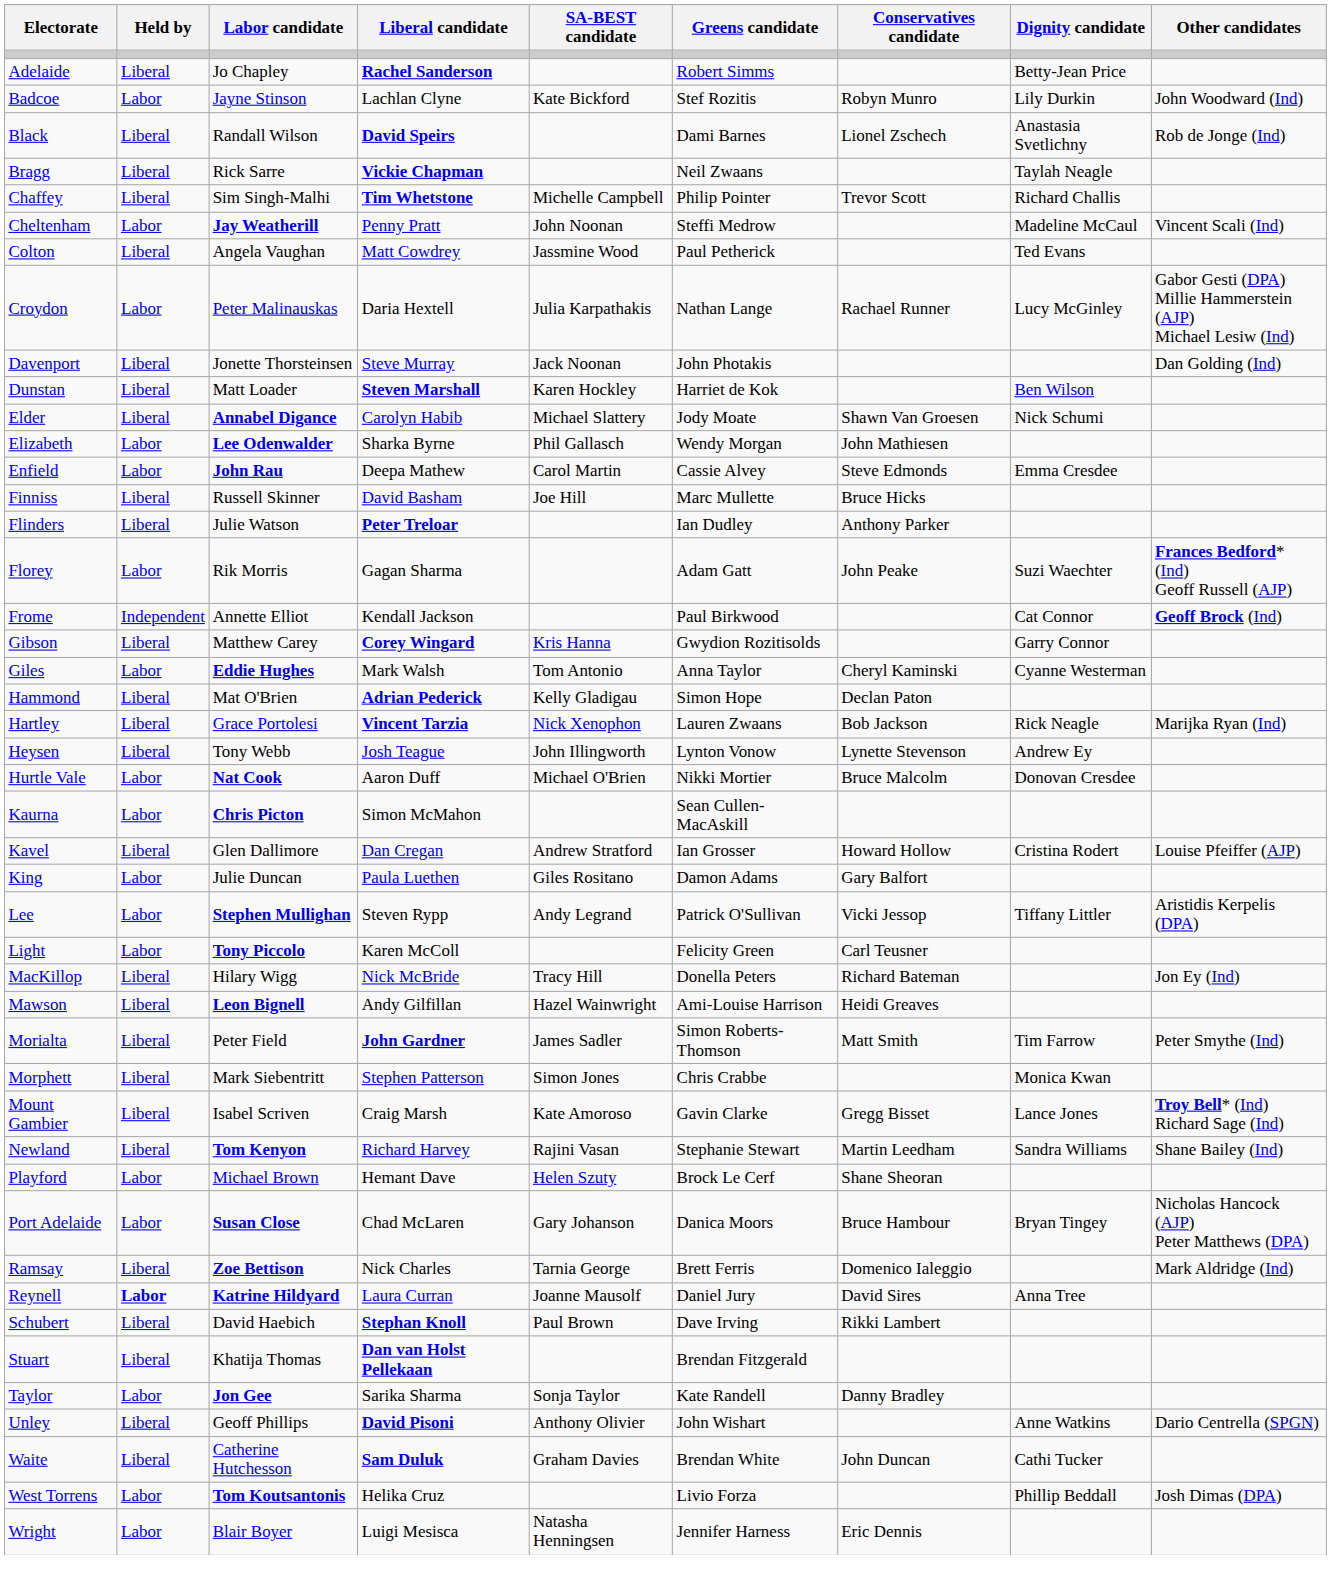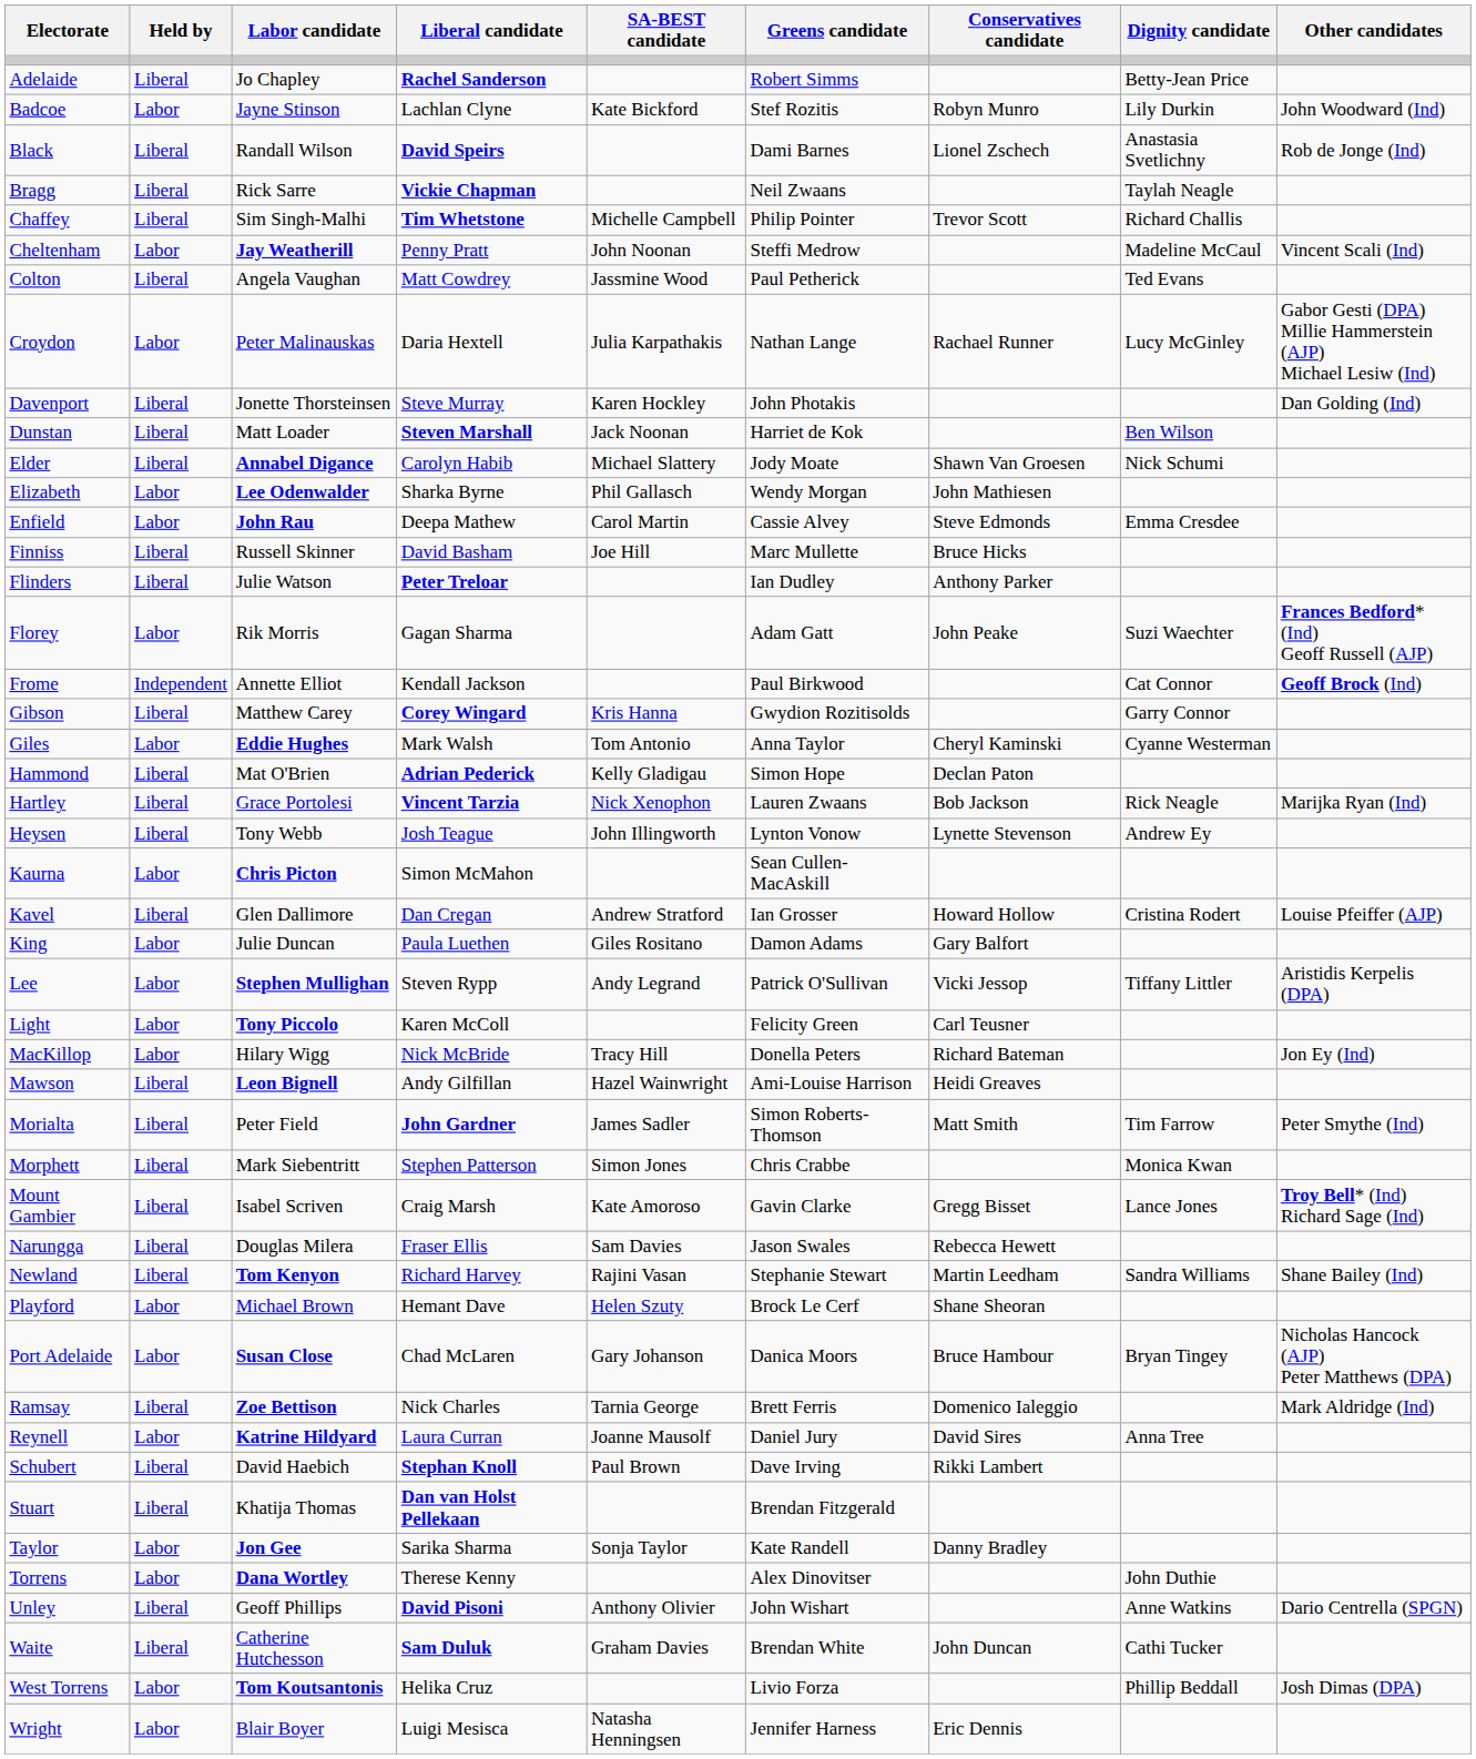Davenport | SA-BEST candidate: Jack Noonan -> Karen Hockley
Dunstan | SA-BEST candidate: Karen Hockley -> Jack Noonan
- row: Hurtle Vale | Labor | Nat Cook | Aaron Duff | Michael O'Brien | Nikki Mortier | Bruce Malcolm | Donovan Cresdee
MacKillop | Held by: Liberal -> Labor
+ row: Narungga | Liberal | Douglas Milera | Fraser Ellis | Sam Davies | Jason Swales | Rebecca Hewett
Reynell | Held by: bold -> normal
+ row: Torrens | Labor | Dana Wortley | Therese Kenny | Alex Dinovitser | John Duthie
